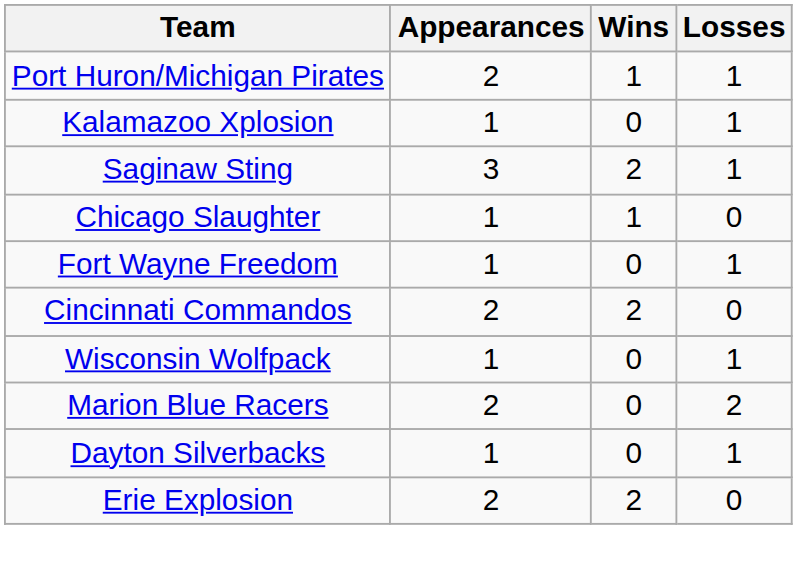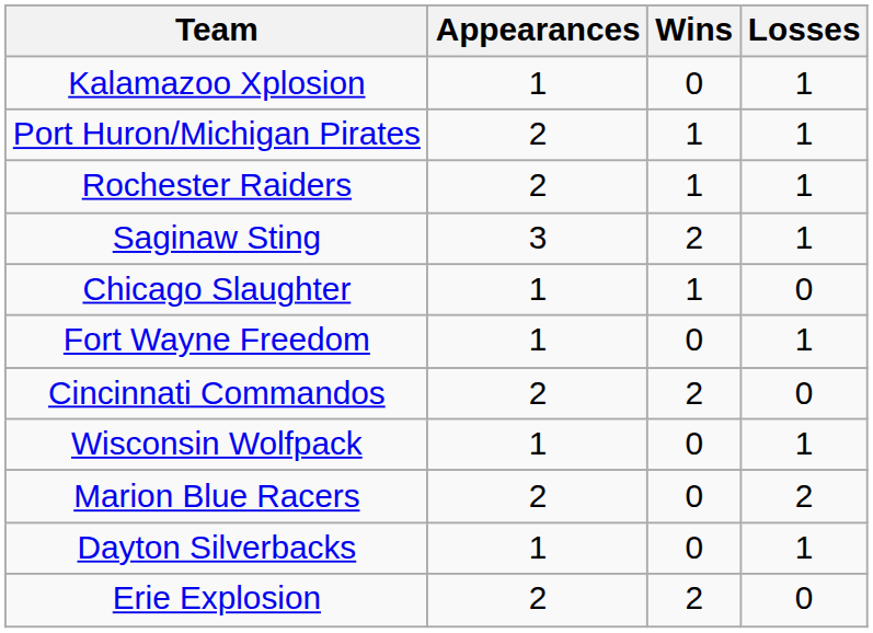rows swapped: Kalamazoo Xplosion <-> Port Huron/Michigan Pirates
+ row: Rochester Raiders | 2 | 1 | 1
